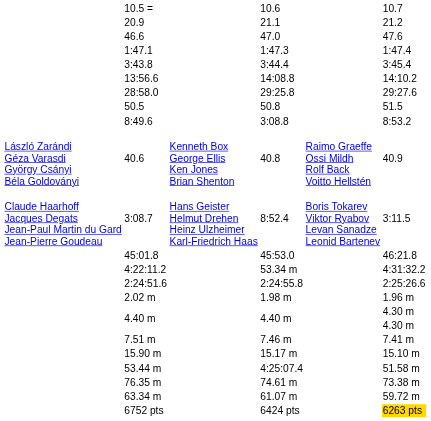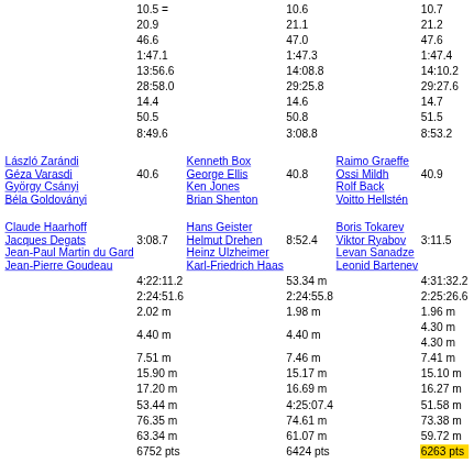- row: 3:43.8 | 3:44.4 | 3:45.4
+ row: 14.4 | 14.6 | 14.7
- row: 45:01.8 | 45:53.0 | 46:21.8
+ row: 17.20 m | 16.69 m | 16.27 m
